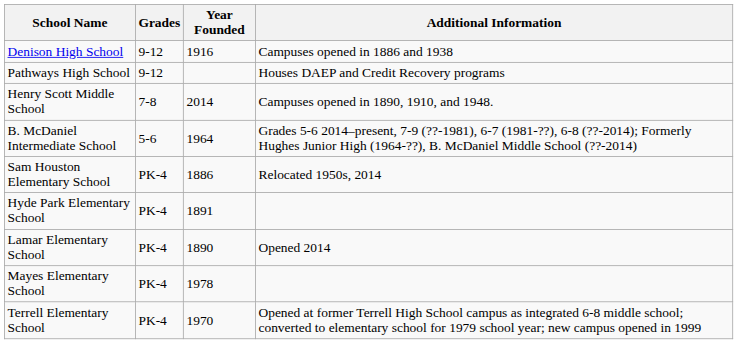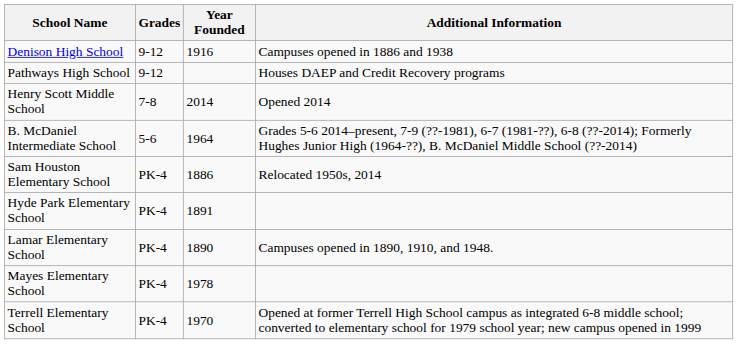Henry Scott Middle School | Additional Information: Campuses opened in 1890, 1910, and 1948. -> Opened 2014
Lamar Elementary School | Additional Information: Opened 2014 -> Campuses opened in 1890, 1910, and 1948.
